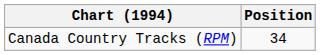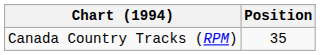Canada Country Tracks (RPM) | Position: 34 -> 35
